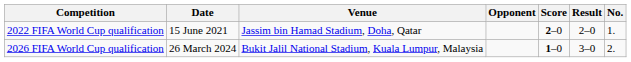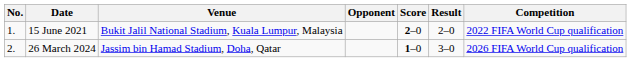columns swapped: No. <-> Competition
15 June 2021 | Venue: Jassim bin Hamad Stadium, Doha, Qatar -> Bukit Jalil National Stadium, Kuala Lumpur, Malaysia
26 March 2024 | Venue: Bukit Jalil National Stadium, Kuala Lumpur, Malaysia -> Jassim bin Hamad Stadium, Doha, Qatar
